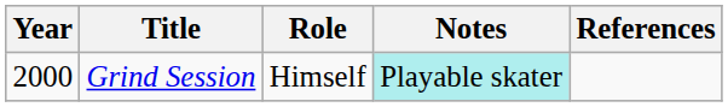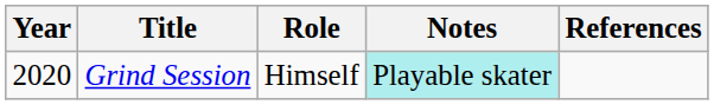Grind Session | Year: 2000 -> 2020
